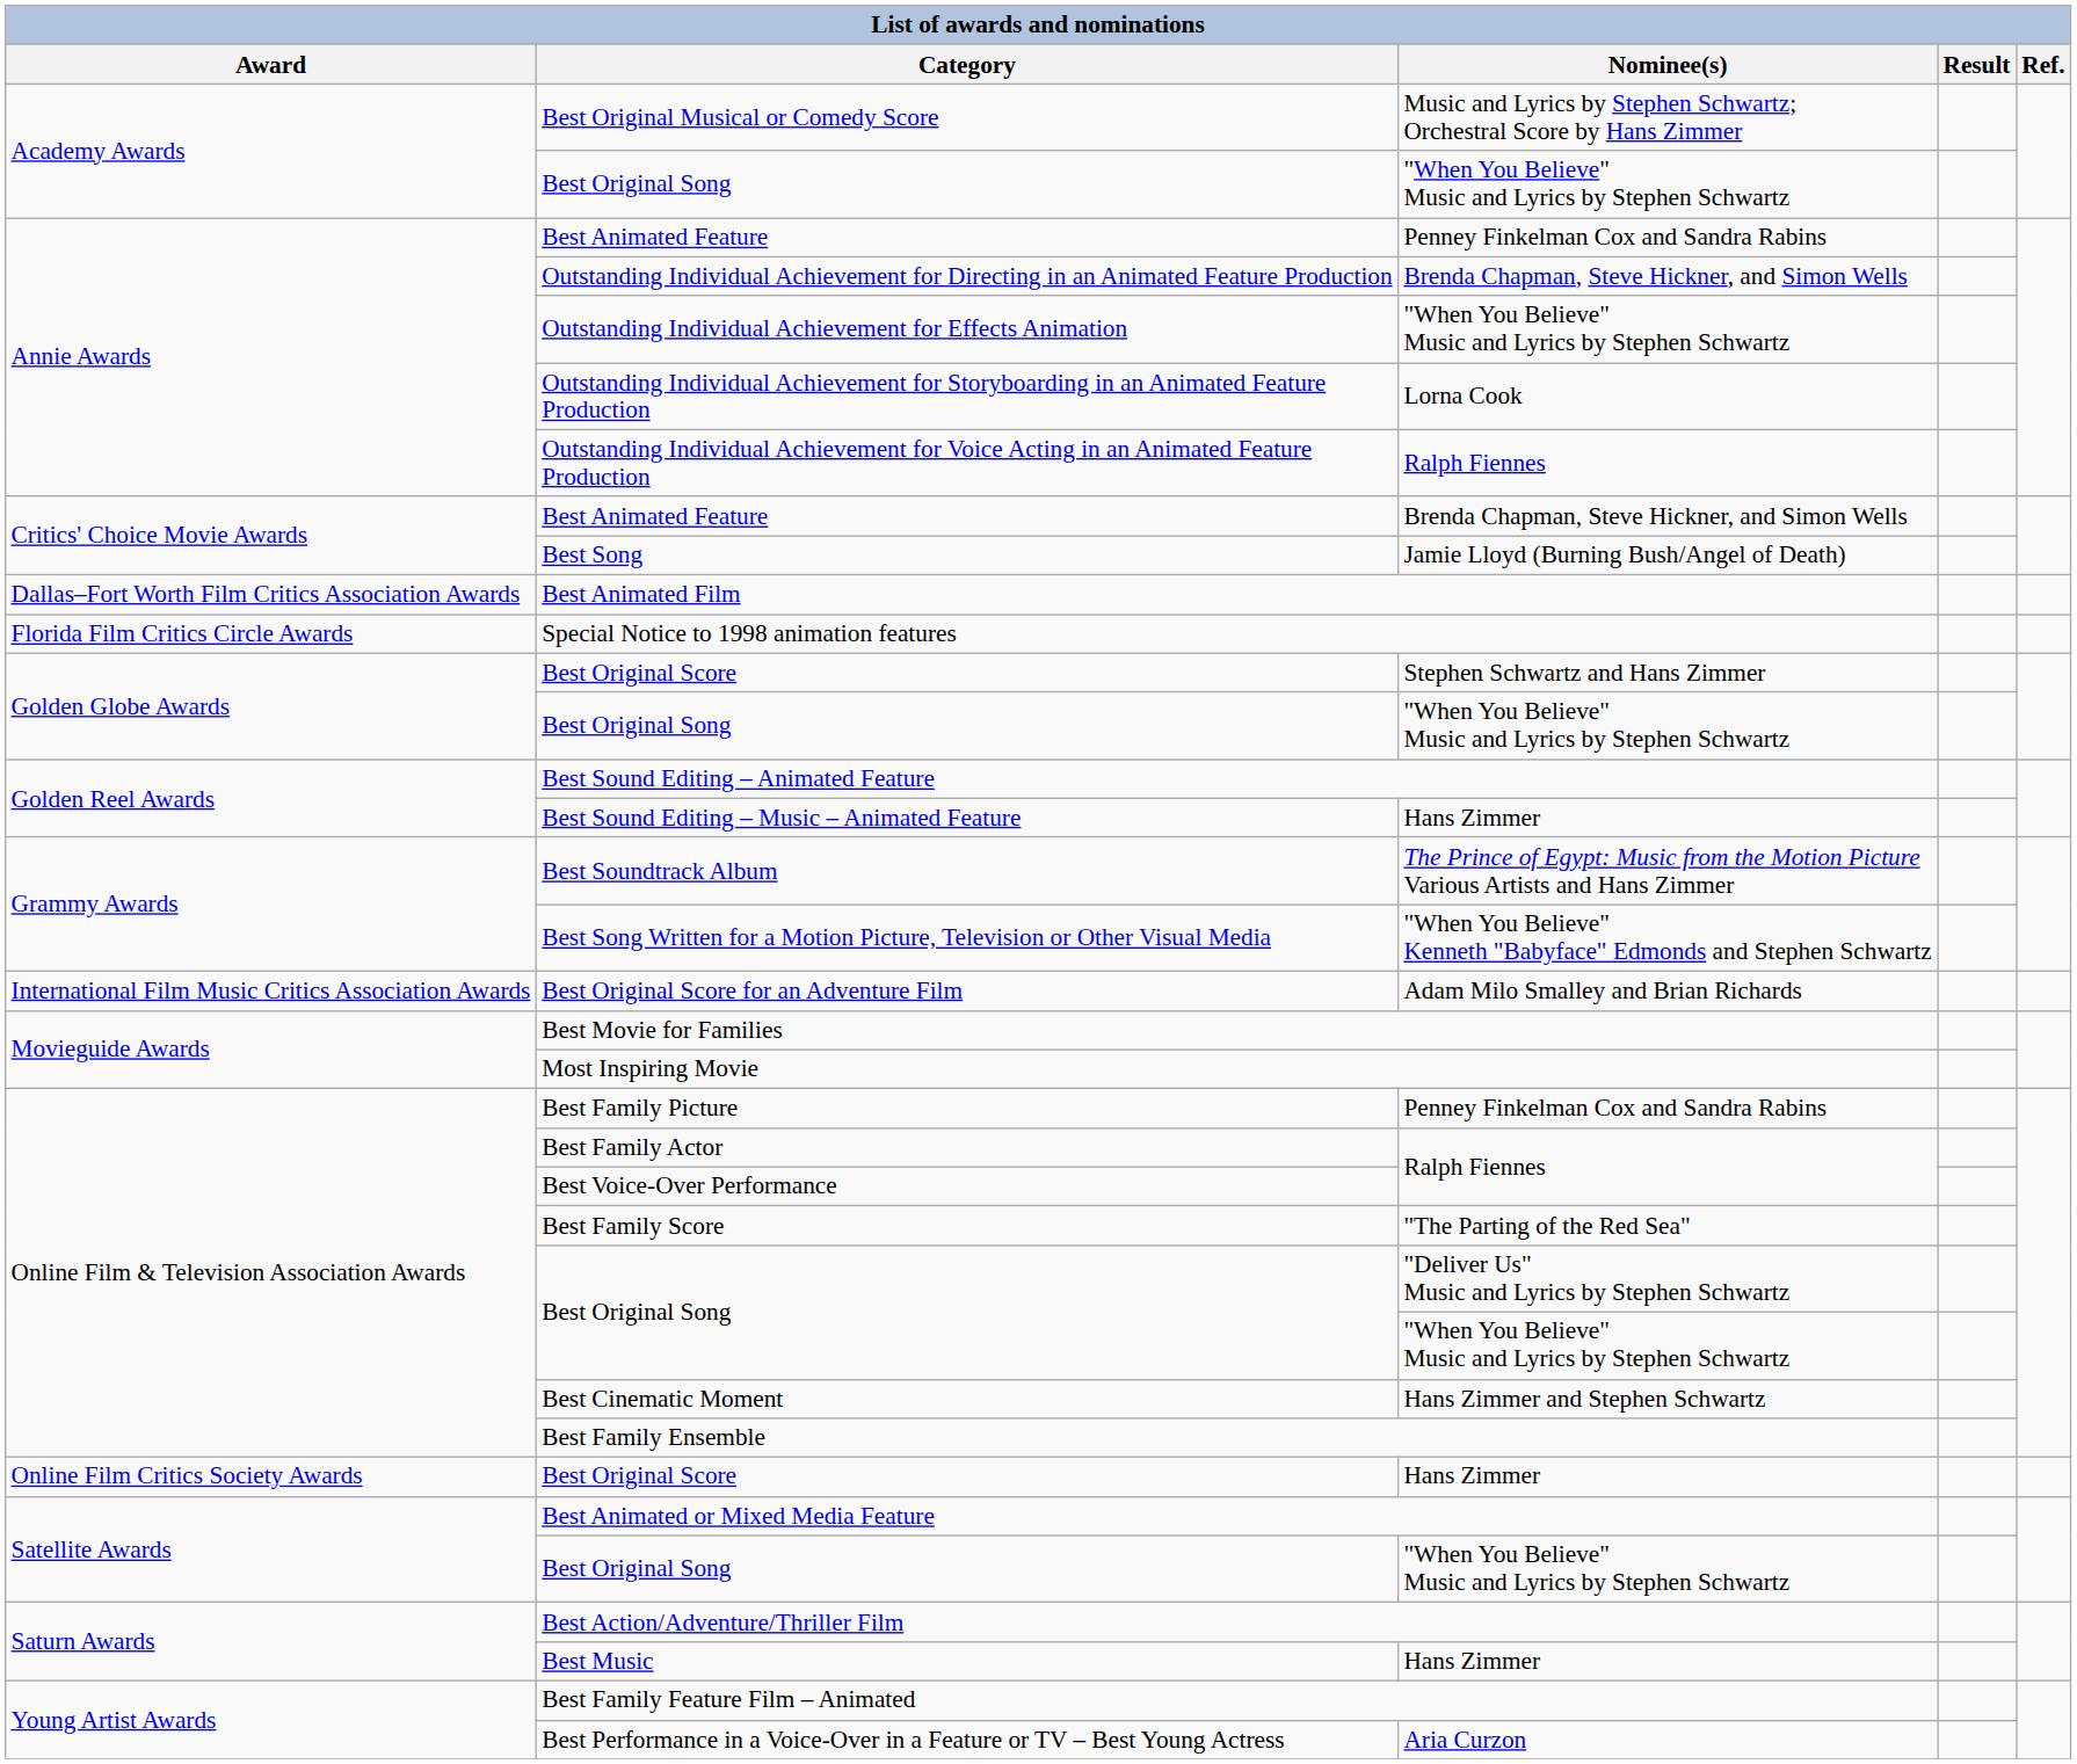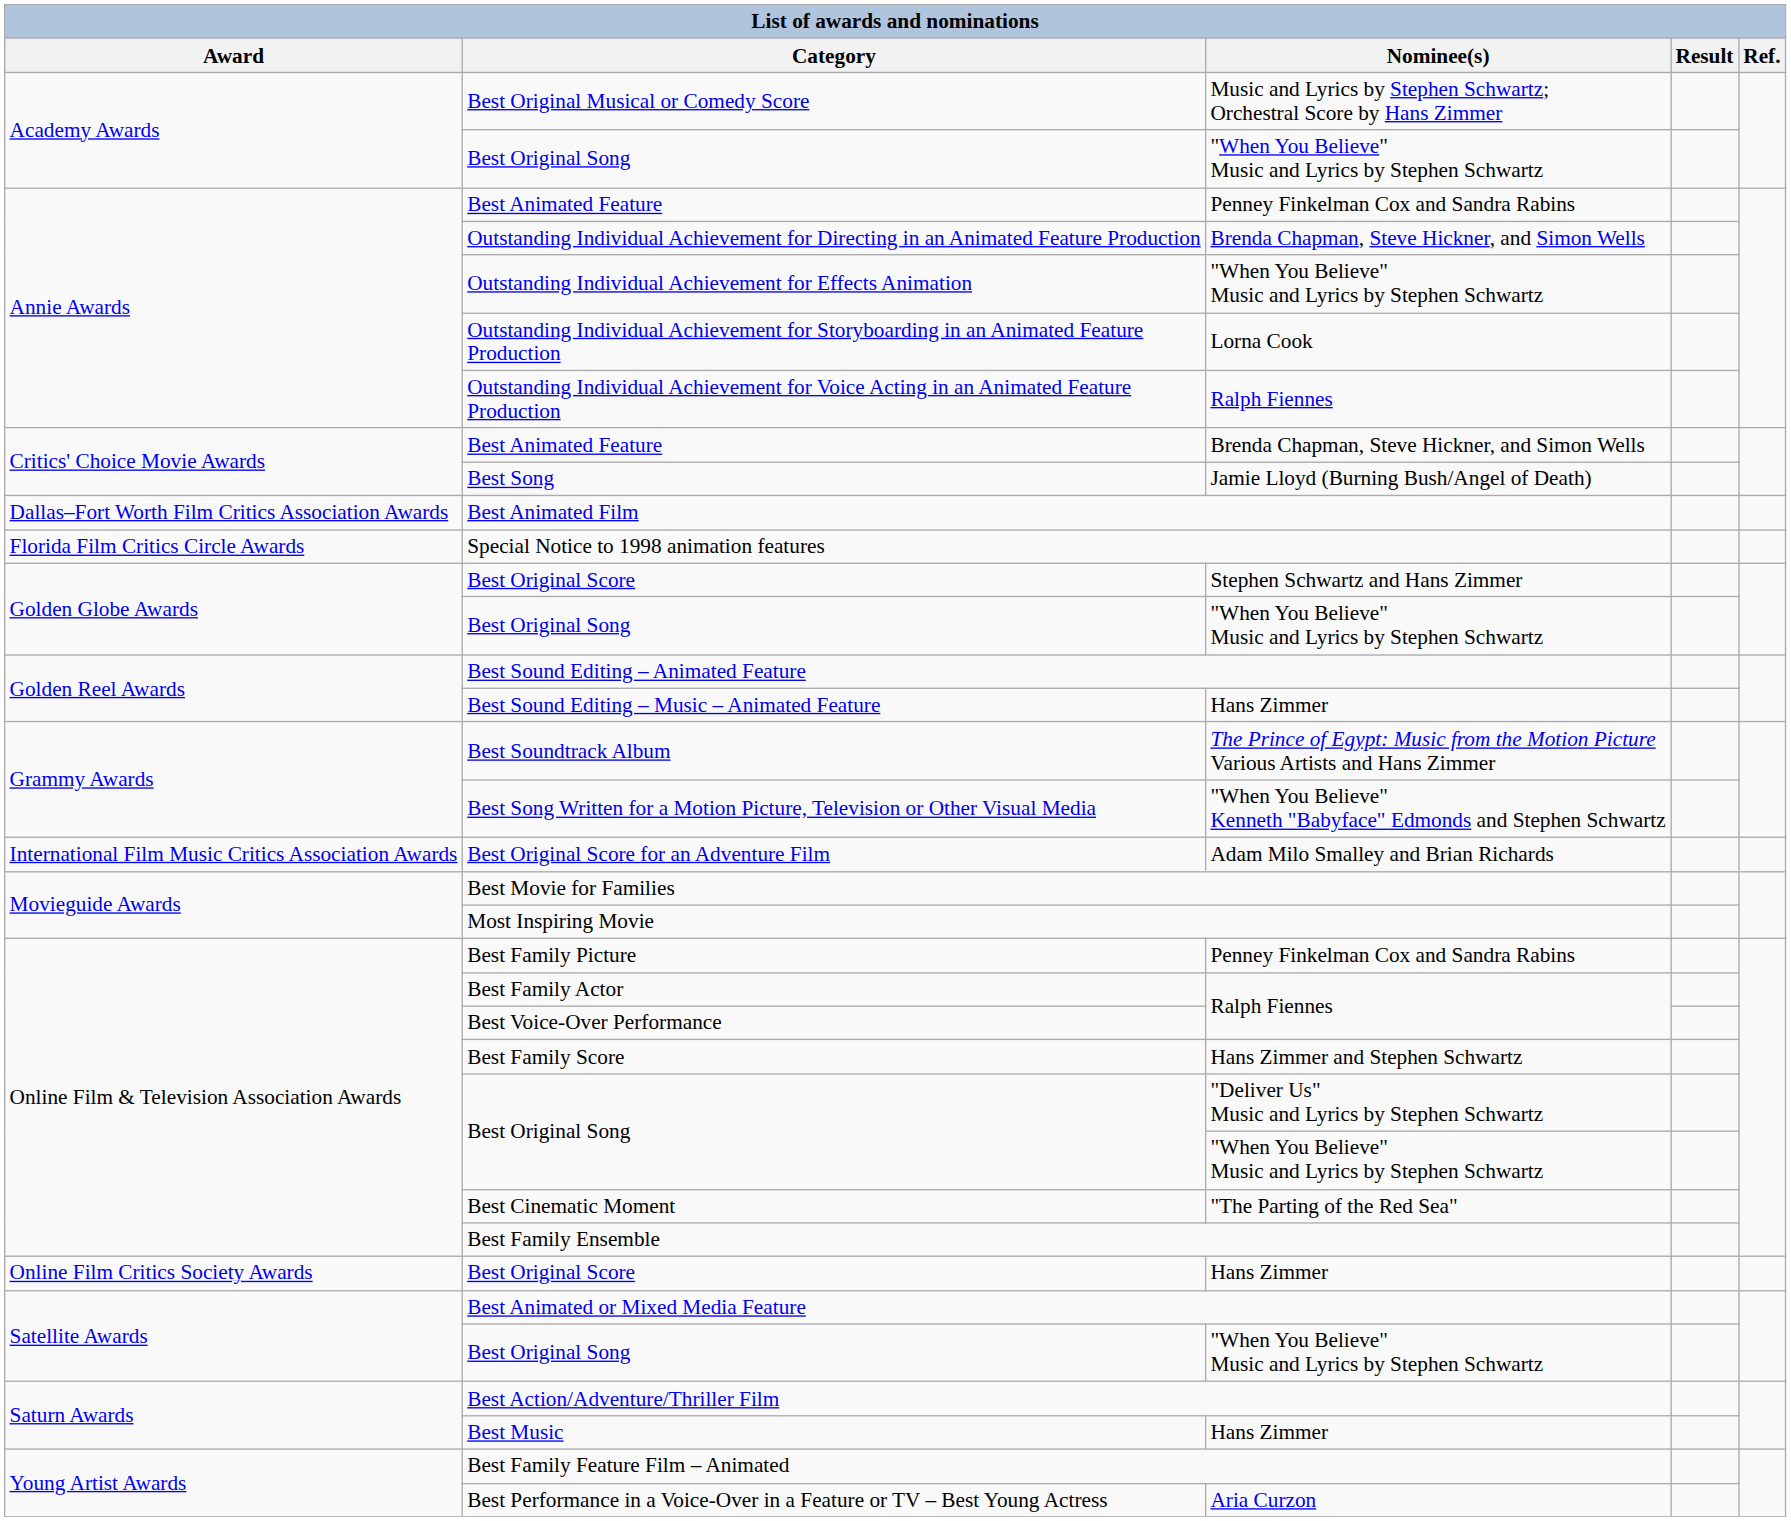Best Family Score | Nominee(s): "The Parting of the Red Sea" -> Hans Zimmer and Stephen Schwartz
Best Cinematic Moment | Nominee(s): Hans Zimmer and Stephen Schwartz -> "The Parting of the Red Sea"
